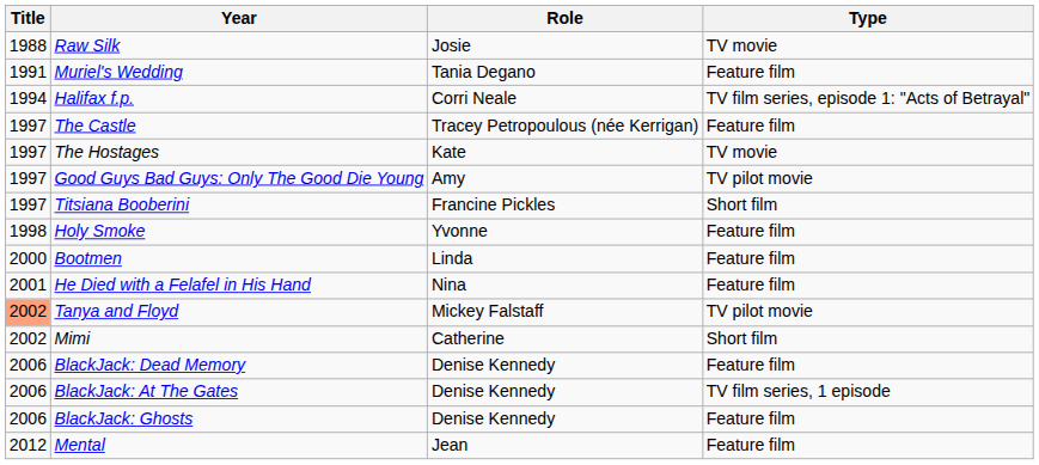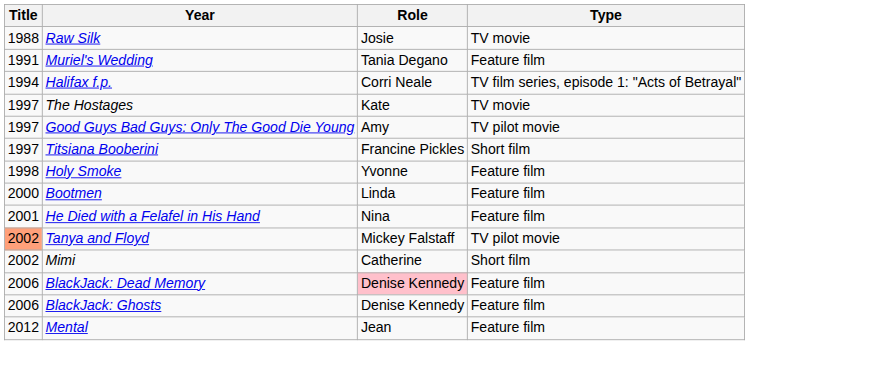- row: 1997 | The Castle | Tracey Petropoulous (née Kerrigan) | Feature film
BlackJack: Dead Memory | Role: no background -> pink background
- row: 2006 | BlackJack: At The Gates | Denise Kennedy | TV film series, 1 episode
